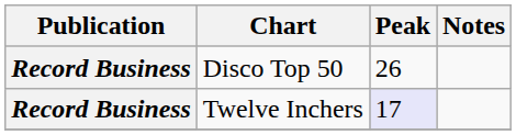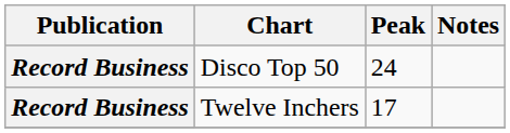Disco Top 50 | Peak: 26 -> 24
Twelve Inchers | Peak: lavender background -> no background
